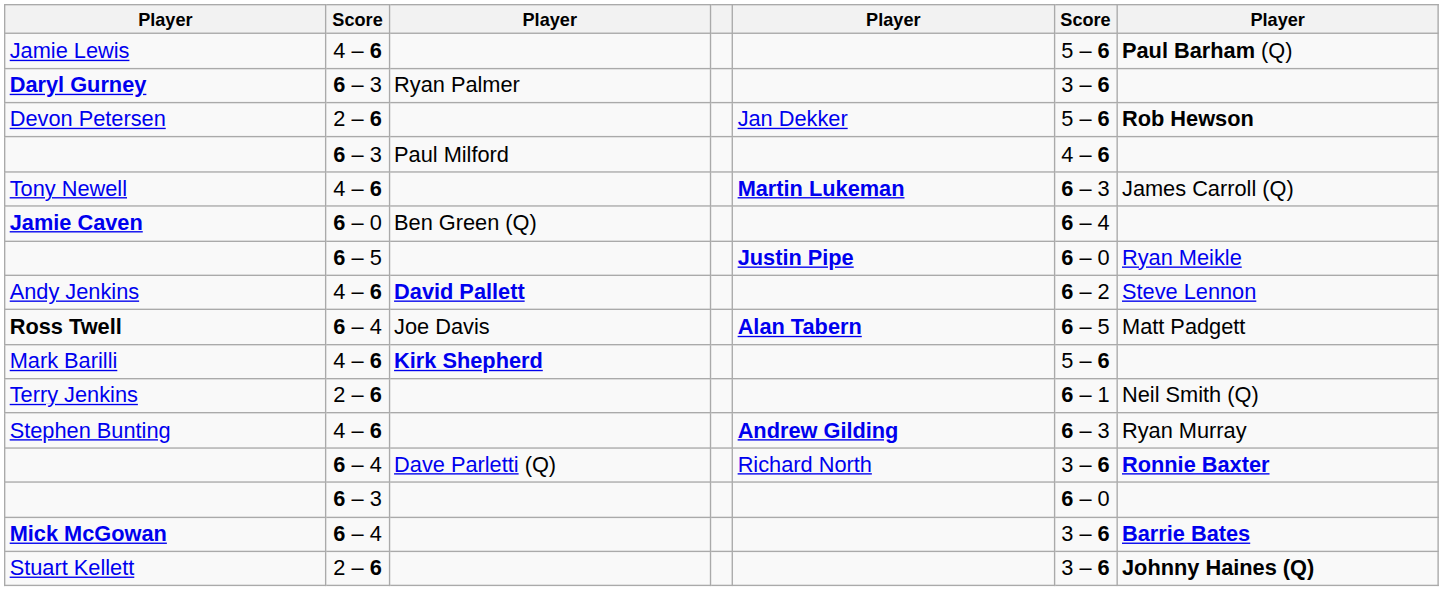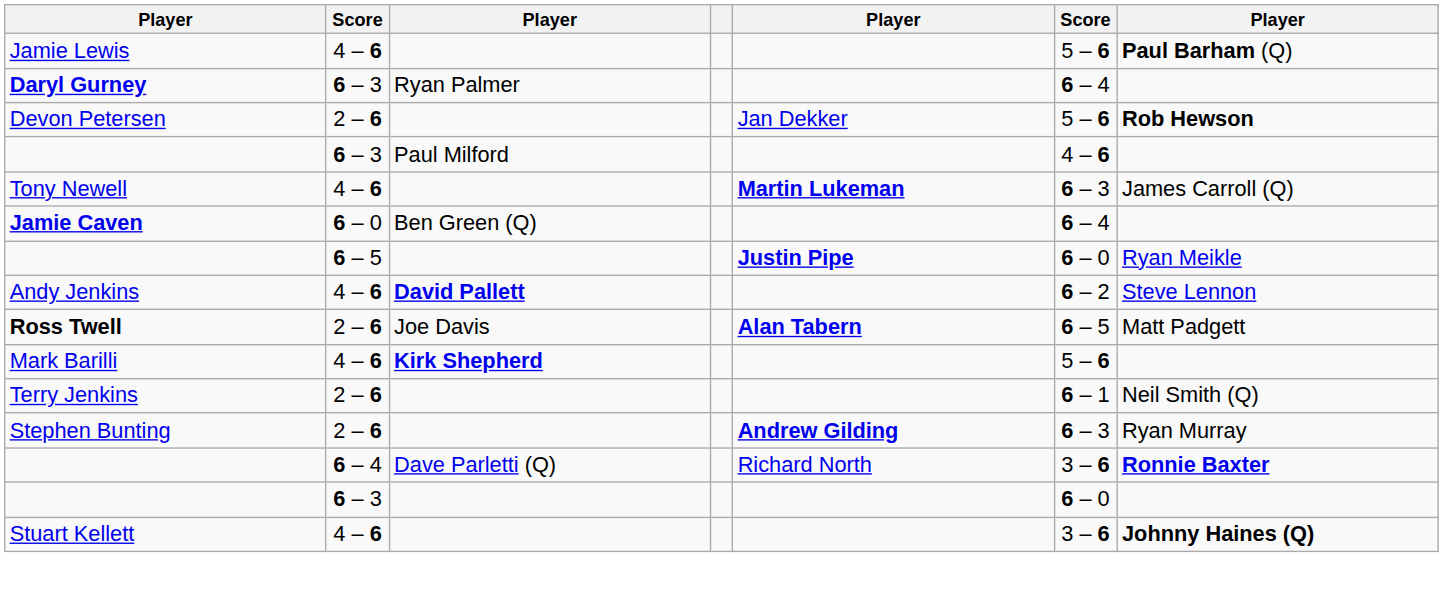Daryl Gurney | column 6: 3 – 6 -> 6 – 4
Ross Twell | column 2: 6 – 4 -> 2 – 6
Stephen Bunting | column 2: 4 – 6 -> 2 – 6
- row: Mick McGowan | 6 – 4 | 3 – 6 | Barrie Bates
Stuart Kellett | column 2: 2 – 6 -> 4 – 6
